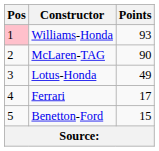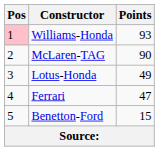Ferrari | Points: 17 -> 47
